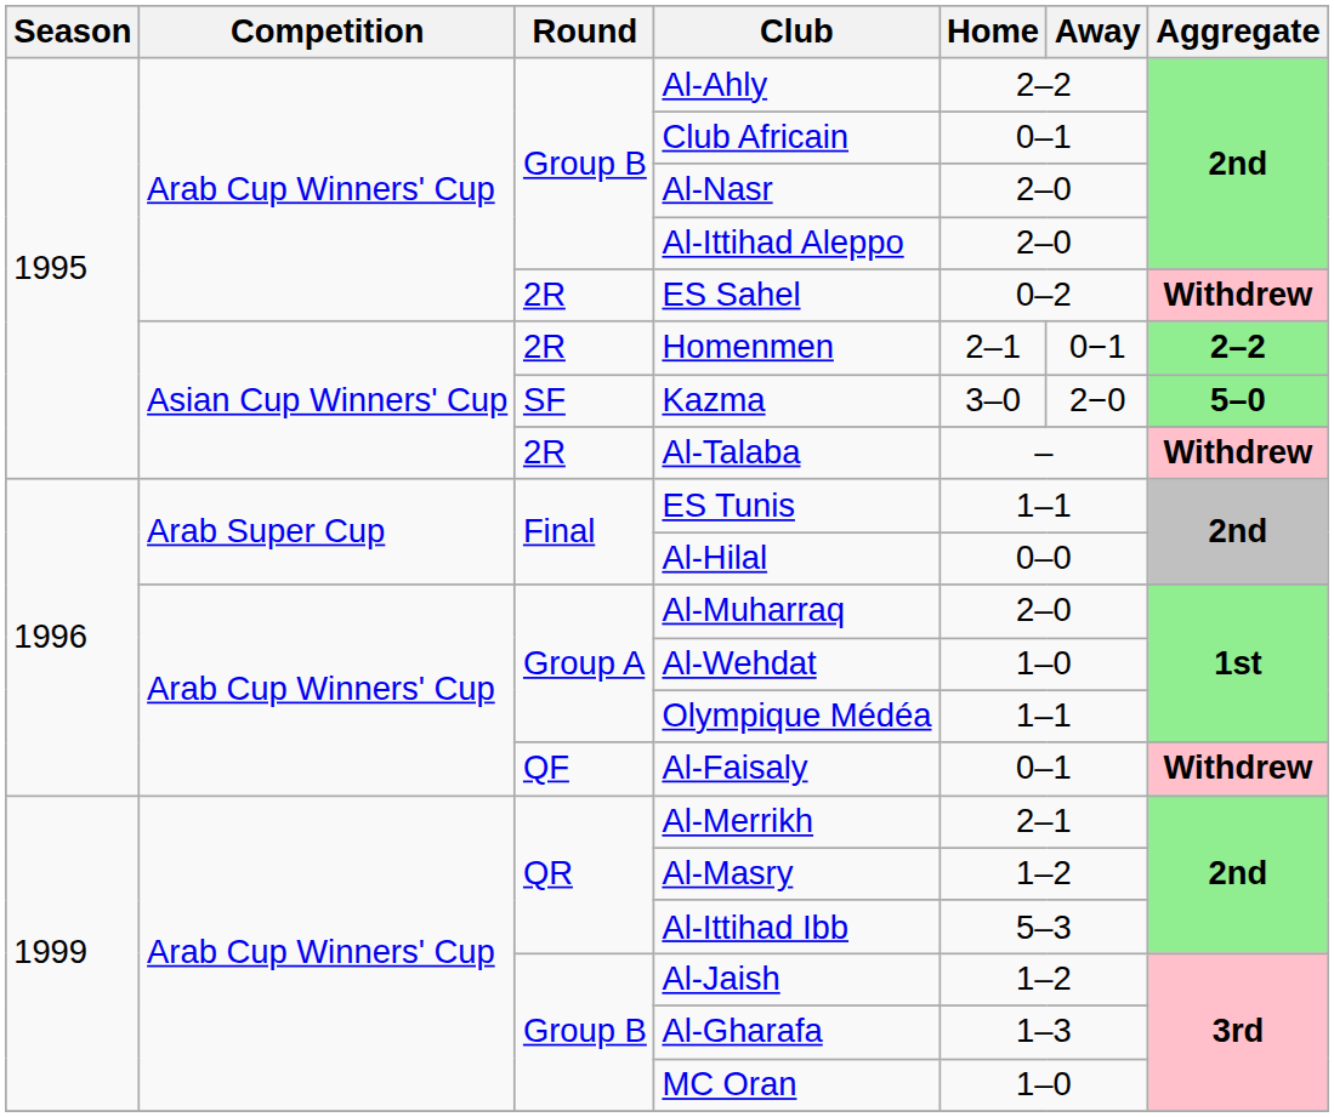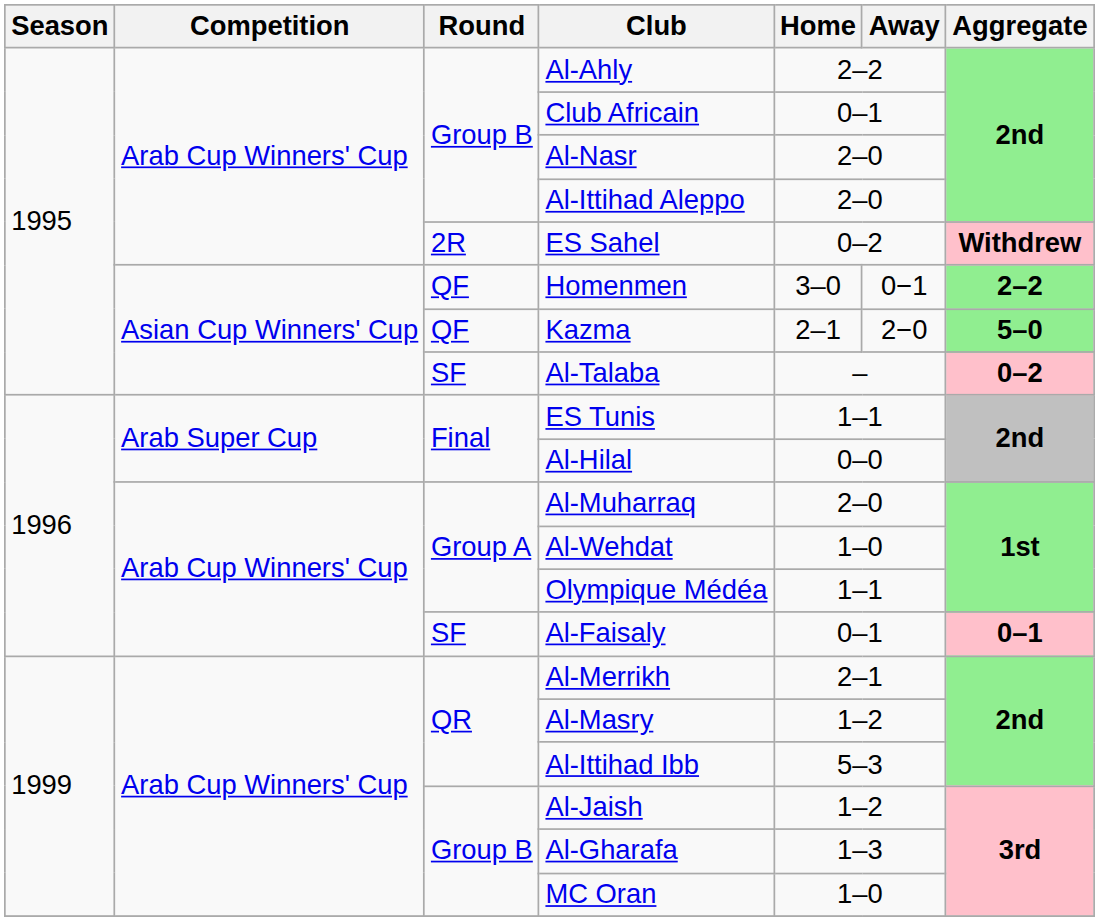Homenmen | Round: 2R -> QF
Homenmen | Home: 2–1 -> 3–0
Kazma | Round: SF -> QF
Kazma | Home: 3–0 -> 2–1
Al-Talaba | Round: 2R -> SF
Al-Talaba | Aggregate: Withdrew -> 0–2
Al-Faisaly | Round: QF -> SF
Al-Faisaly | Aggregate: Withdrew -> 0–1
